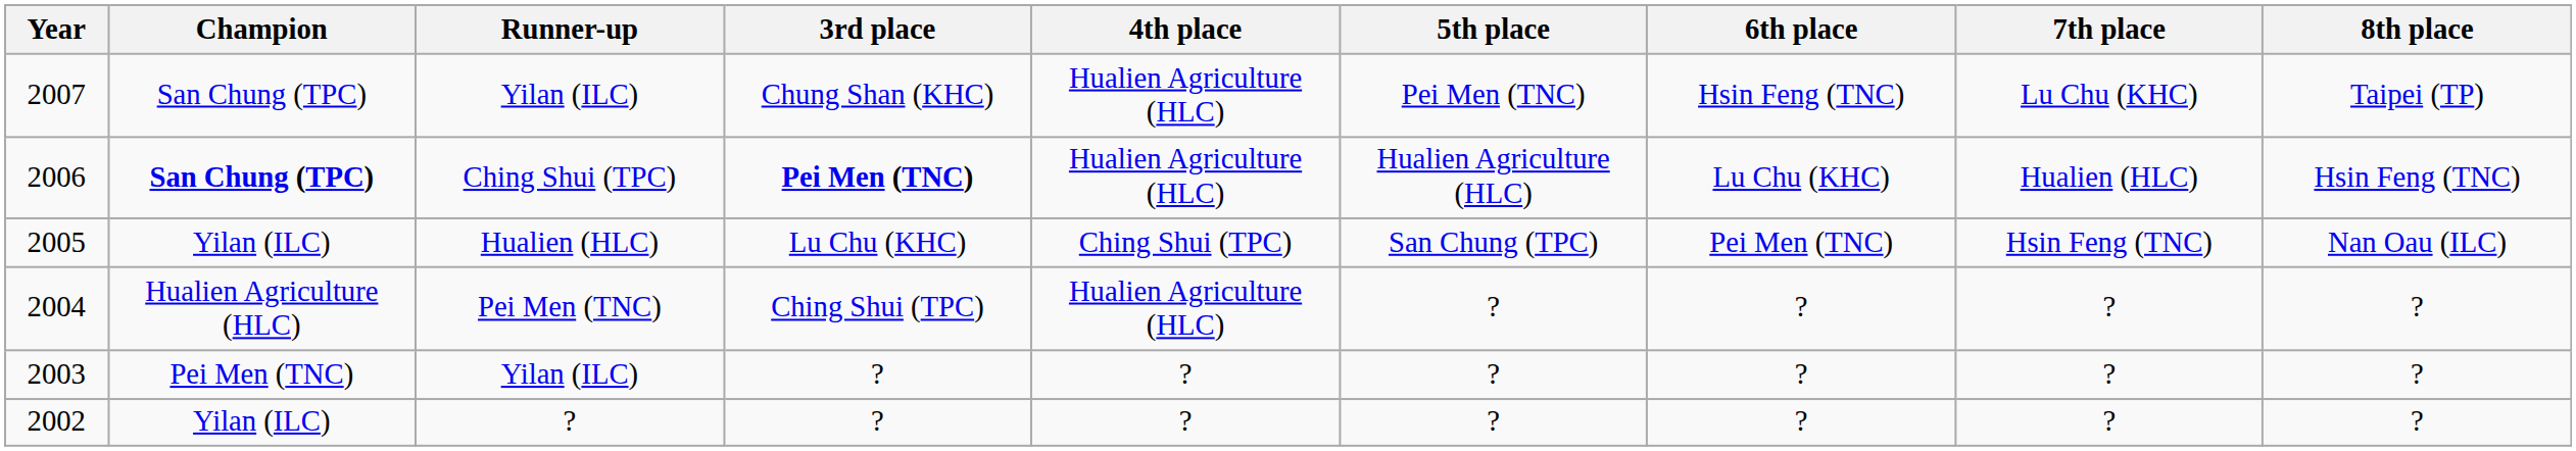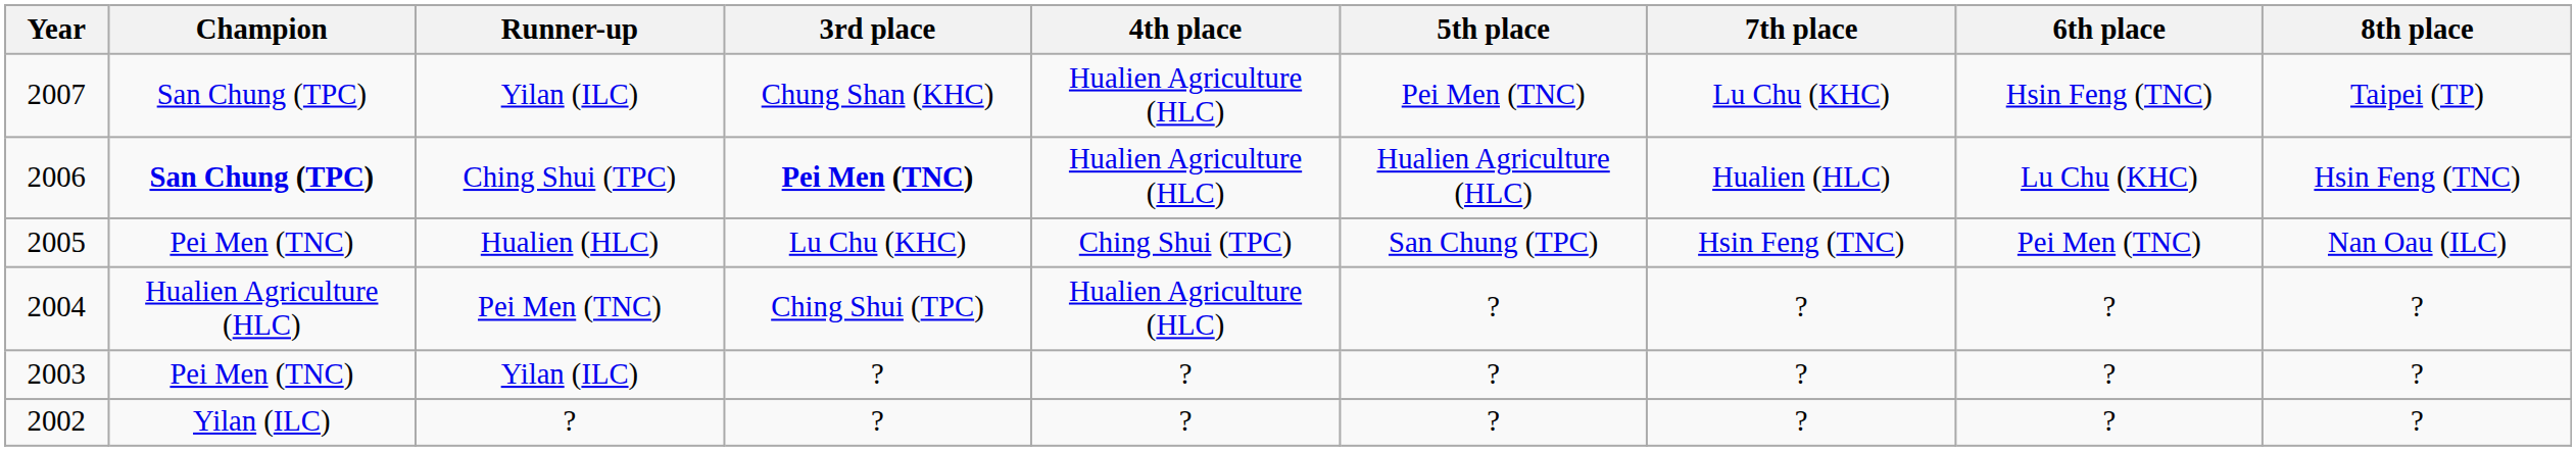columns swapped: 6th place <-> 7th place
2005 | Champion: Yilan (ILC) -> Pei Men (TNC)
